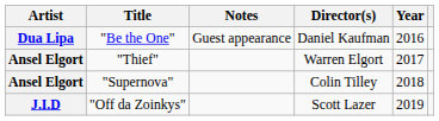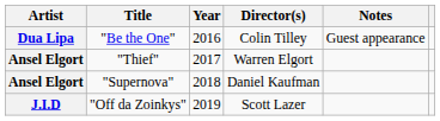columns swapped: Year <-> Notes
"Be the One" | Director(s): Daniel Kaufman -> Colin Tilley
"Supernova" | Director(s): Colin Tilley -> Daniel Kaufman
